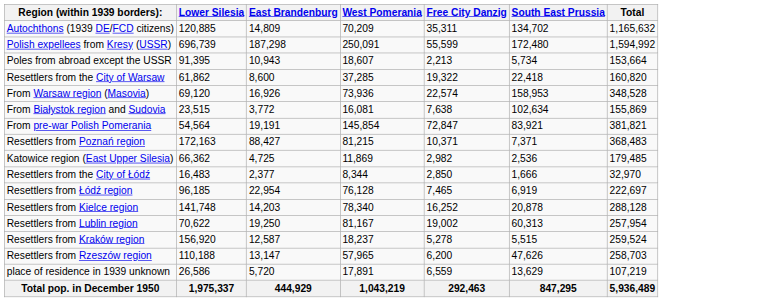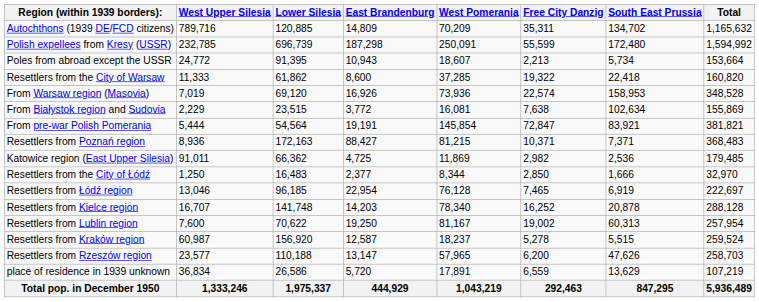+ column: West Upper Silesia | 789,716 | 232,785 | 24,772 | 11,333 | 7,019 | 2,229 | 5,444 | 8,936 | 91,011 | 1,250 | 13,046 | 16,707 | 7,600 | 60,987 | 23,577 | 36,834 | 1,333,246
